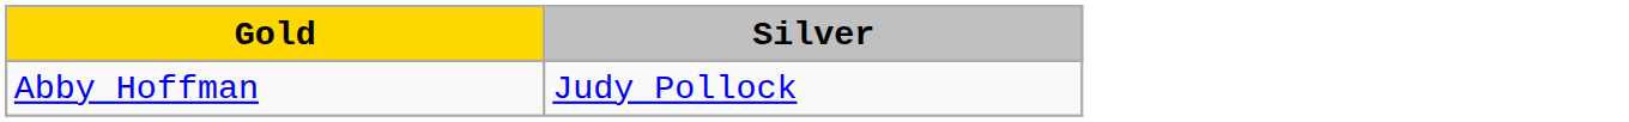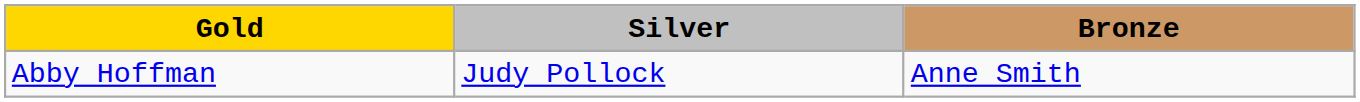+ column: Bronze | Anne Smith
